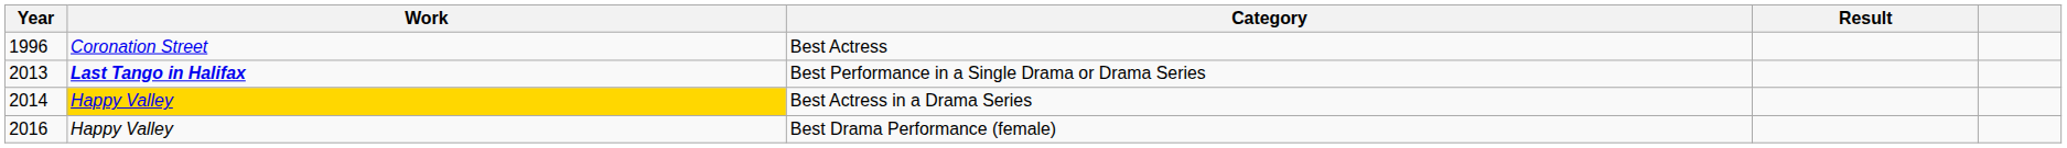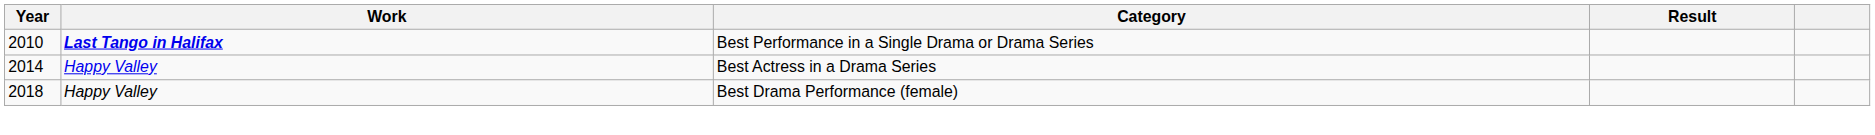- row: 1996 | Coronation Street | Best Actress
Best Performance in a Single Drama or Drama Series | Year: 2013 -> 2010
Best Actress in a Drama Series | Work: gold background -> no background
Best Drama Performance (female) | Year: 2016 -> 2018
